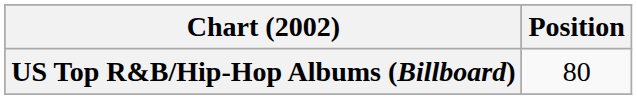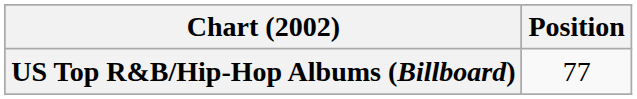US Top R&B/Hip-Hop Albums (Billboard) | Position: 80 -> 77
